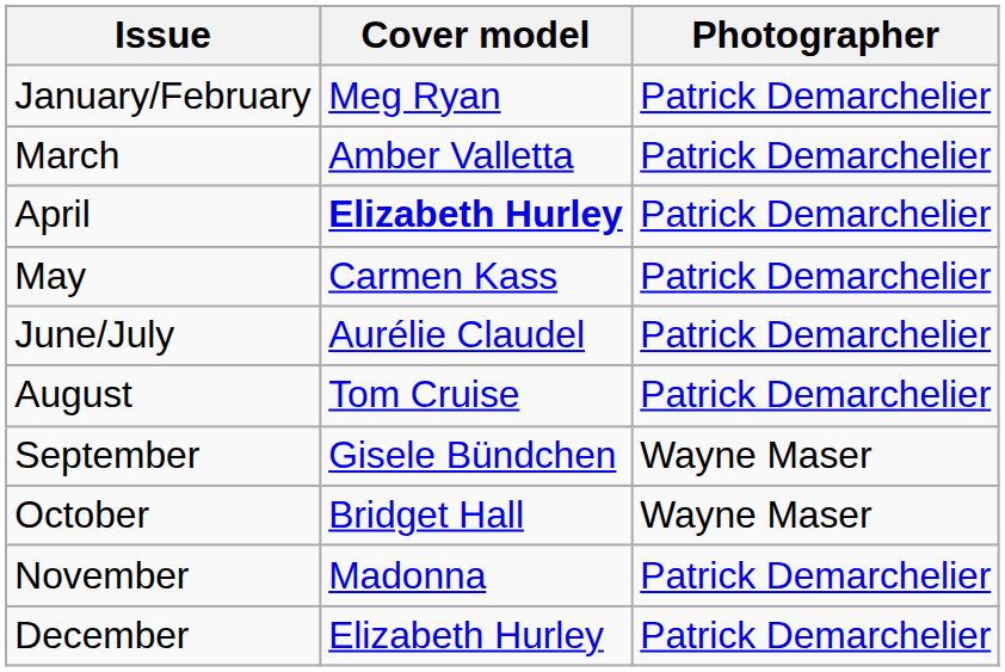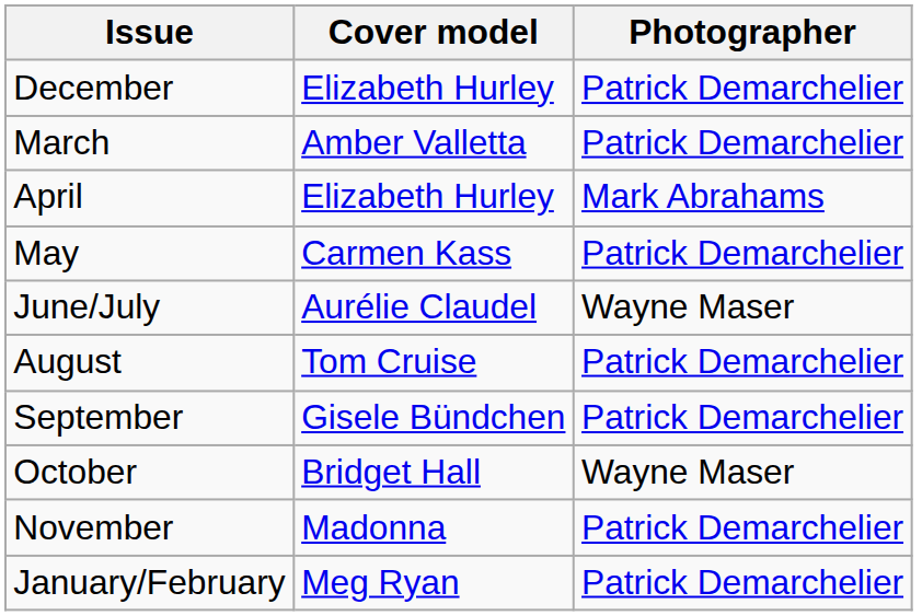rows swapped: January/February <-> December
April | Cover model: bold -> normal
April | Photographer: Patrick Demarchelier -> Mark Abrahams
June/July | Photographer: Patrick Demarchelier -> Wayne Maser
September | Photographer: Wayne Maser -> Patrick Demarchelier
